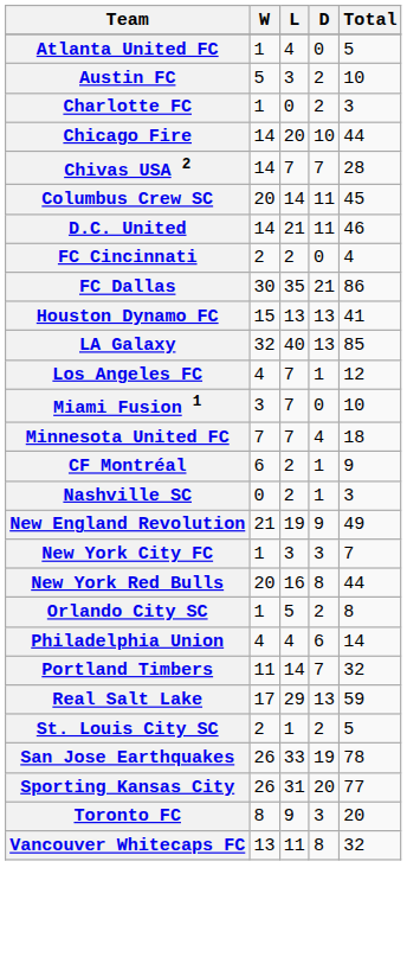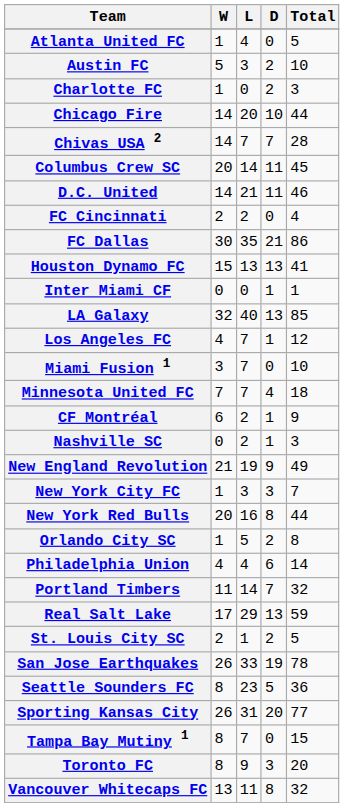+ row: Inter Miami CF | 0 | 0 | 1 | 1
+ row: Seattle Sounders FC | 8 | 23 | 5 | 36
+ row: Tampa Bay Mutiny 1 | 8 | 7 | 0 | 15
